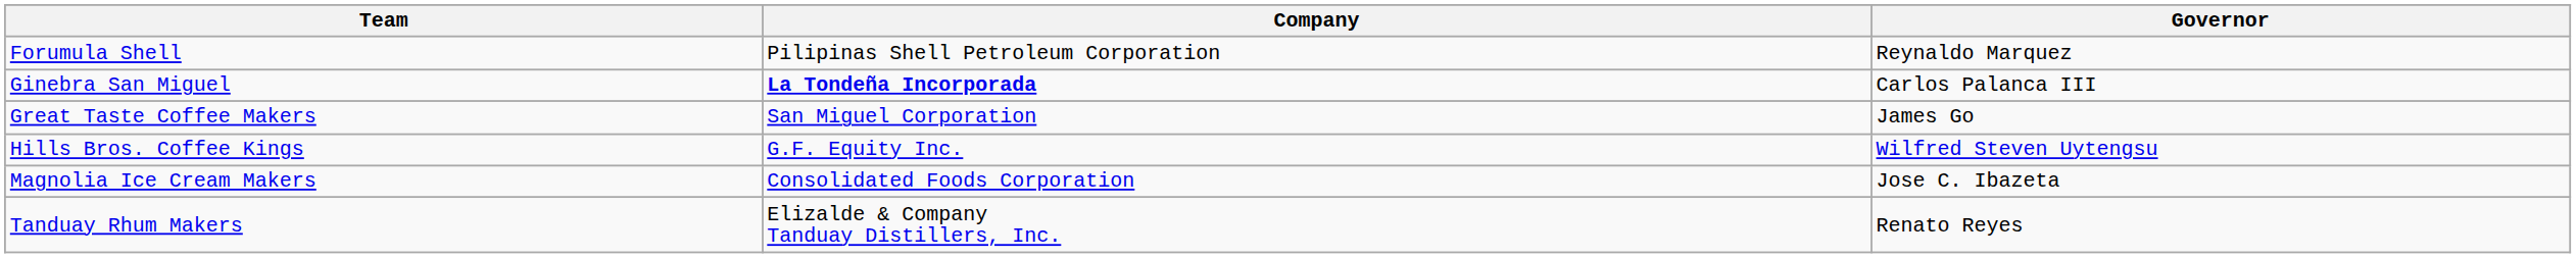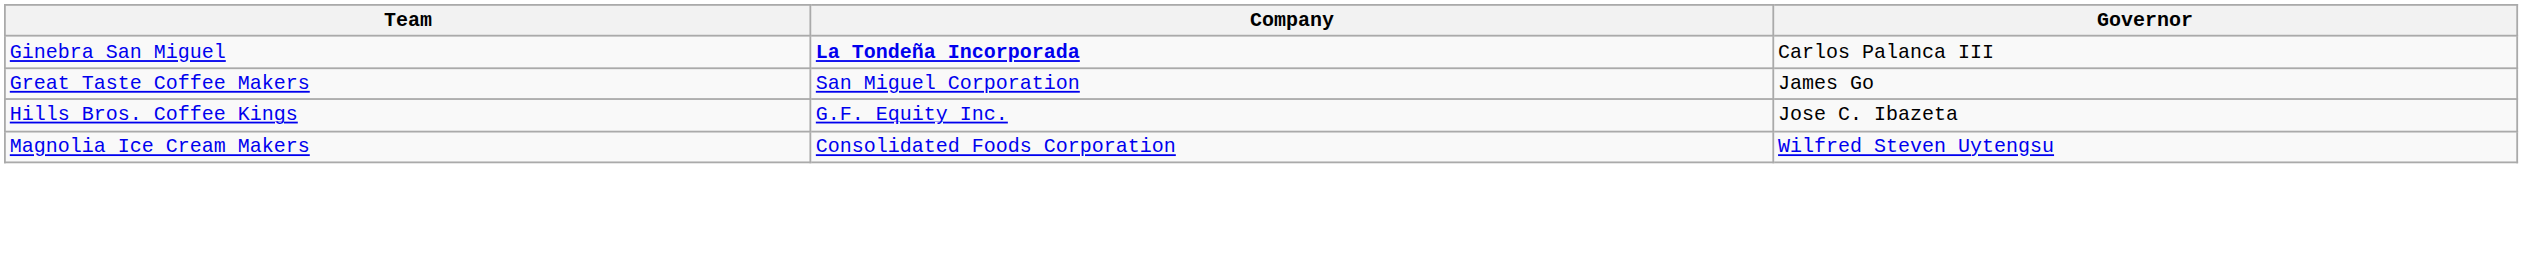- row: Forumula Shell | Pilipinas Shell Petroleum Corporation | Reynaldo Marquez
Hills Bros. Coffee Kings | Governor: Wilfred Steven Uytengsu -> Jose C. Ibazeta
Magnolia Ice Cream Makers | Governor: Jose C. Ibazeta -> Wilfred Steven Uytengsu
- row: Tanduay Rhum Makers | Elizalde & Company Tanduay Distillers, Inc. | Renato Reyes
